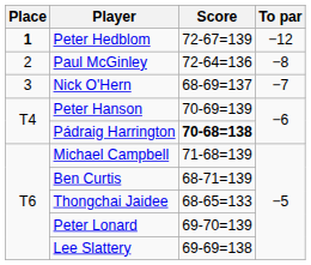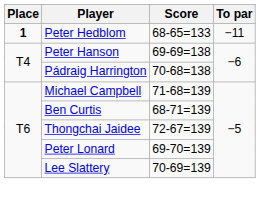Peter Hedblom | Score: 72-67=139 -> 68-65=133
Peter Hedblom | To par: −12 -> −11
- row: 2 | Paul McGinley | 72-64=136 | −8
- row: 3 | Nick O'Hern | 68-69=137 | −7
Peter Hanson | Score: 70-69=139 -> 69-69=138
Pádraig Harrington | Score: bold -> normal
Thongchai Jaidee | Score: 68-65=133 -> 72-67=139
Lee Slattery | Score: 69-69=138 -> 70-69=139
